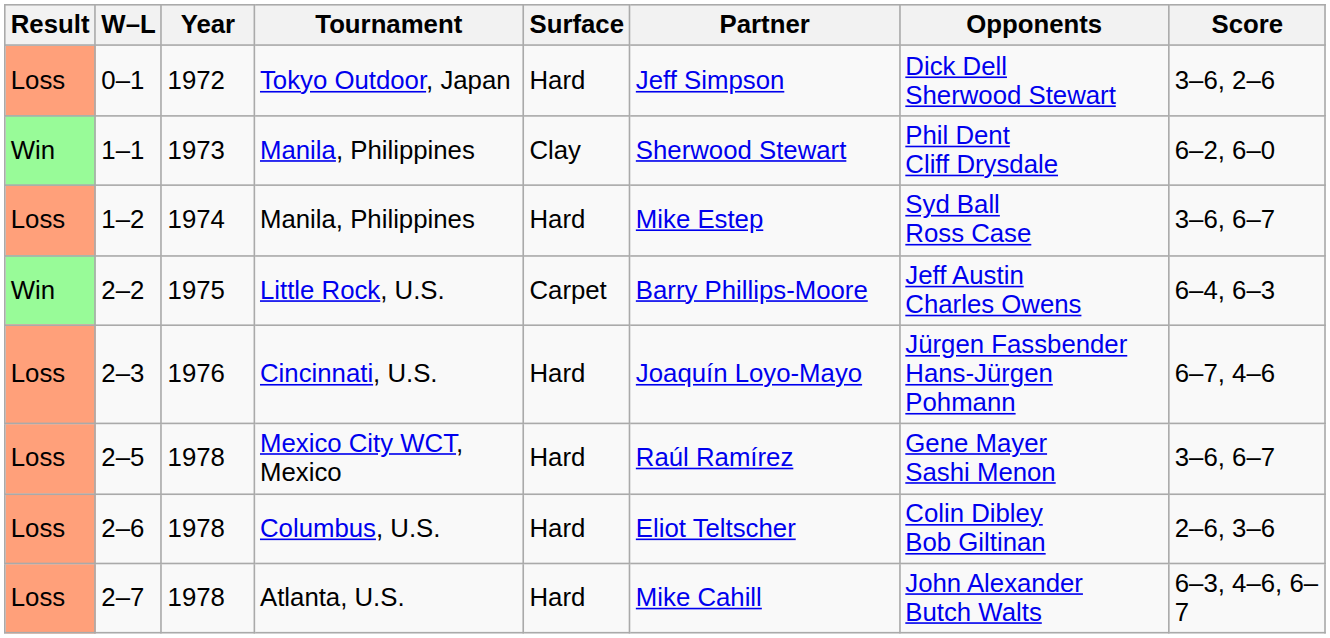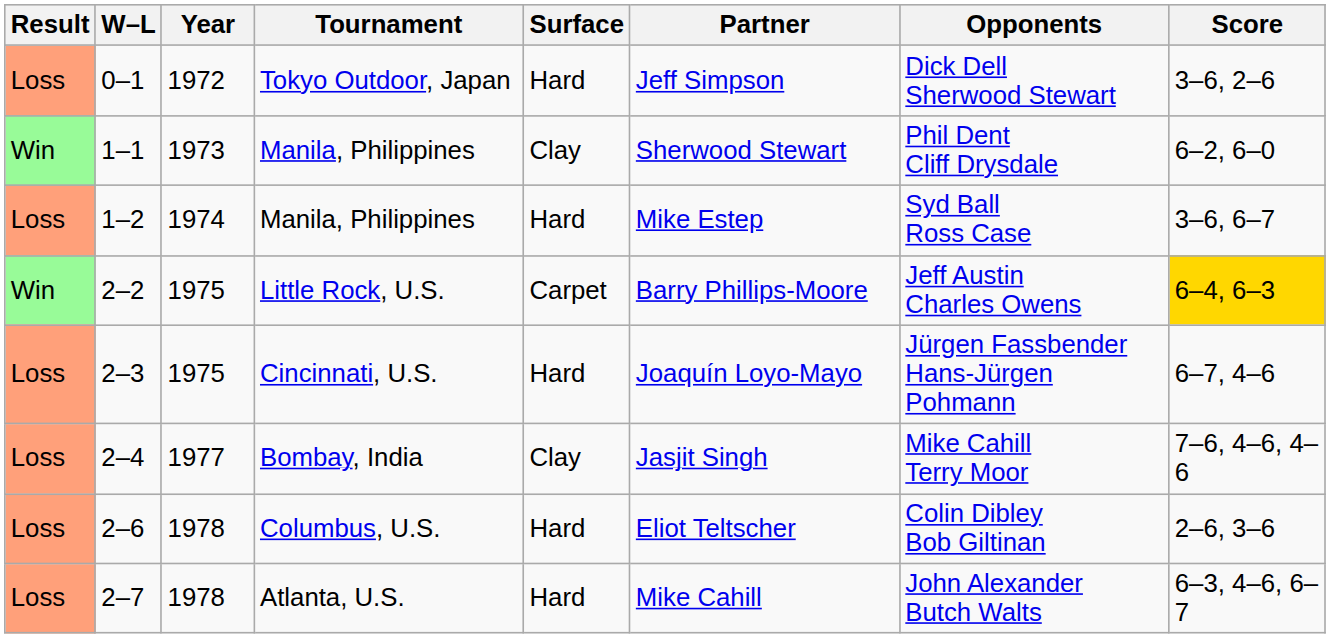2–2 | Score: no background -> gold background
2–3 | Year: 1976 -> 1975
+ row: Loss | 2–4 | 1977 | Bombay, India | Clay | Jasjit Singh | Mike Cahill Terry Moor | 7–6, 4–6, 4–6
- row: Loss | 2–5 | 1978 | Mexico City WCT, Mexico | Hard | Raúl Ramírez | Gene Mayer Sashi Menon | 3–6, 6–7
